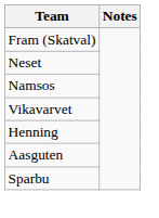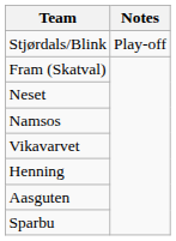+ row: Stjørdals/Blink | Play-off
